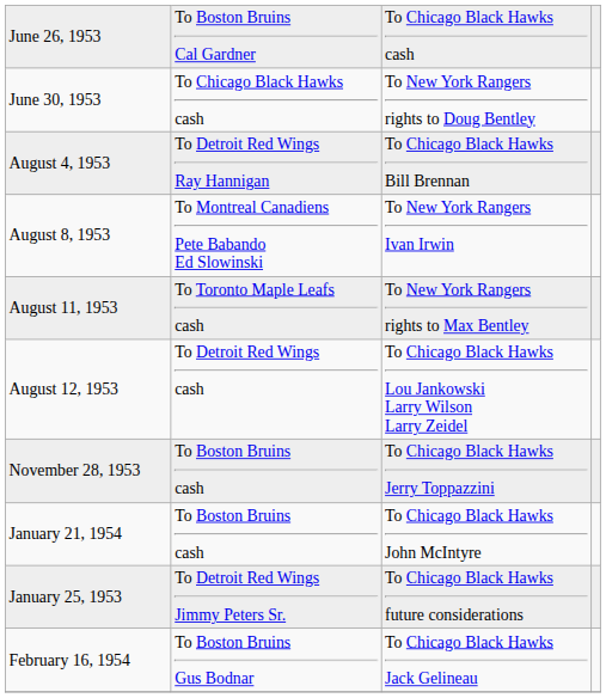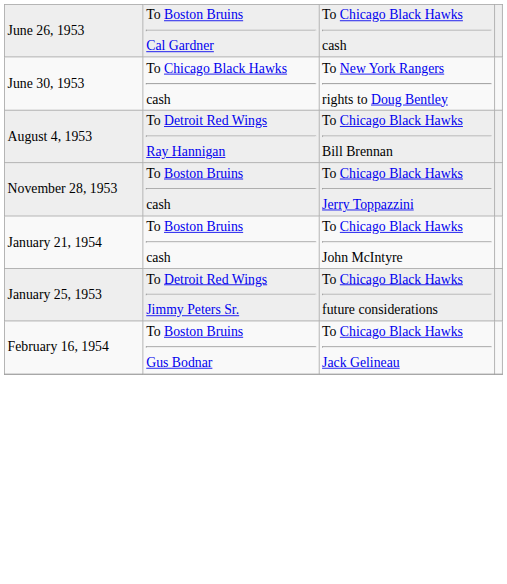- row: August 8, 1953 | To Montreal Canadiens Pete Babando Ed Slowinski | To New York Rangers Ivan Irwin
- row: August 11, 1953 | To Toronto Maple Leafs cash | To New York Rangers rights to Max Bentley
- row: August 12, 1953 | To Detroit Red Wings cash | To Chicago Black Hawks Lou Jankowski Larry Wilson Larry Zeidel
